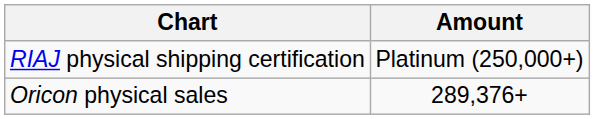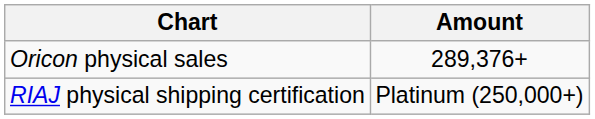rows swapped: Oricon physical sales <-> RIAJ physical shipping certification
